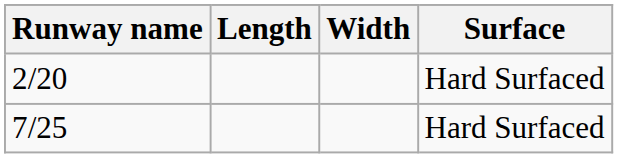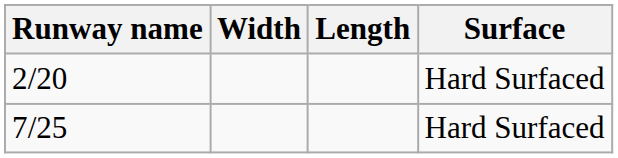columns swapped: Length <-> Width
